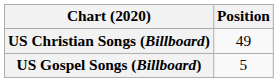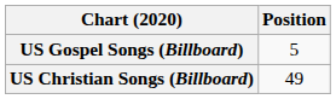rows swapped: US Christian Songs (Billboard) <-> US Gospel Songs (Billboard)
